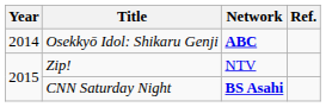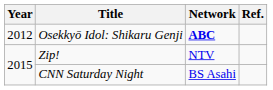Osekkyō Idol: Shikaru Genji | Year: 2014 -> 2012
CNN Saturday Night | Network: bold -> normal
